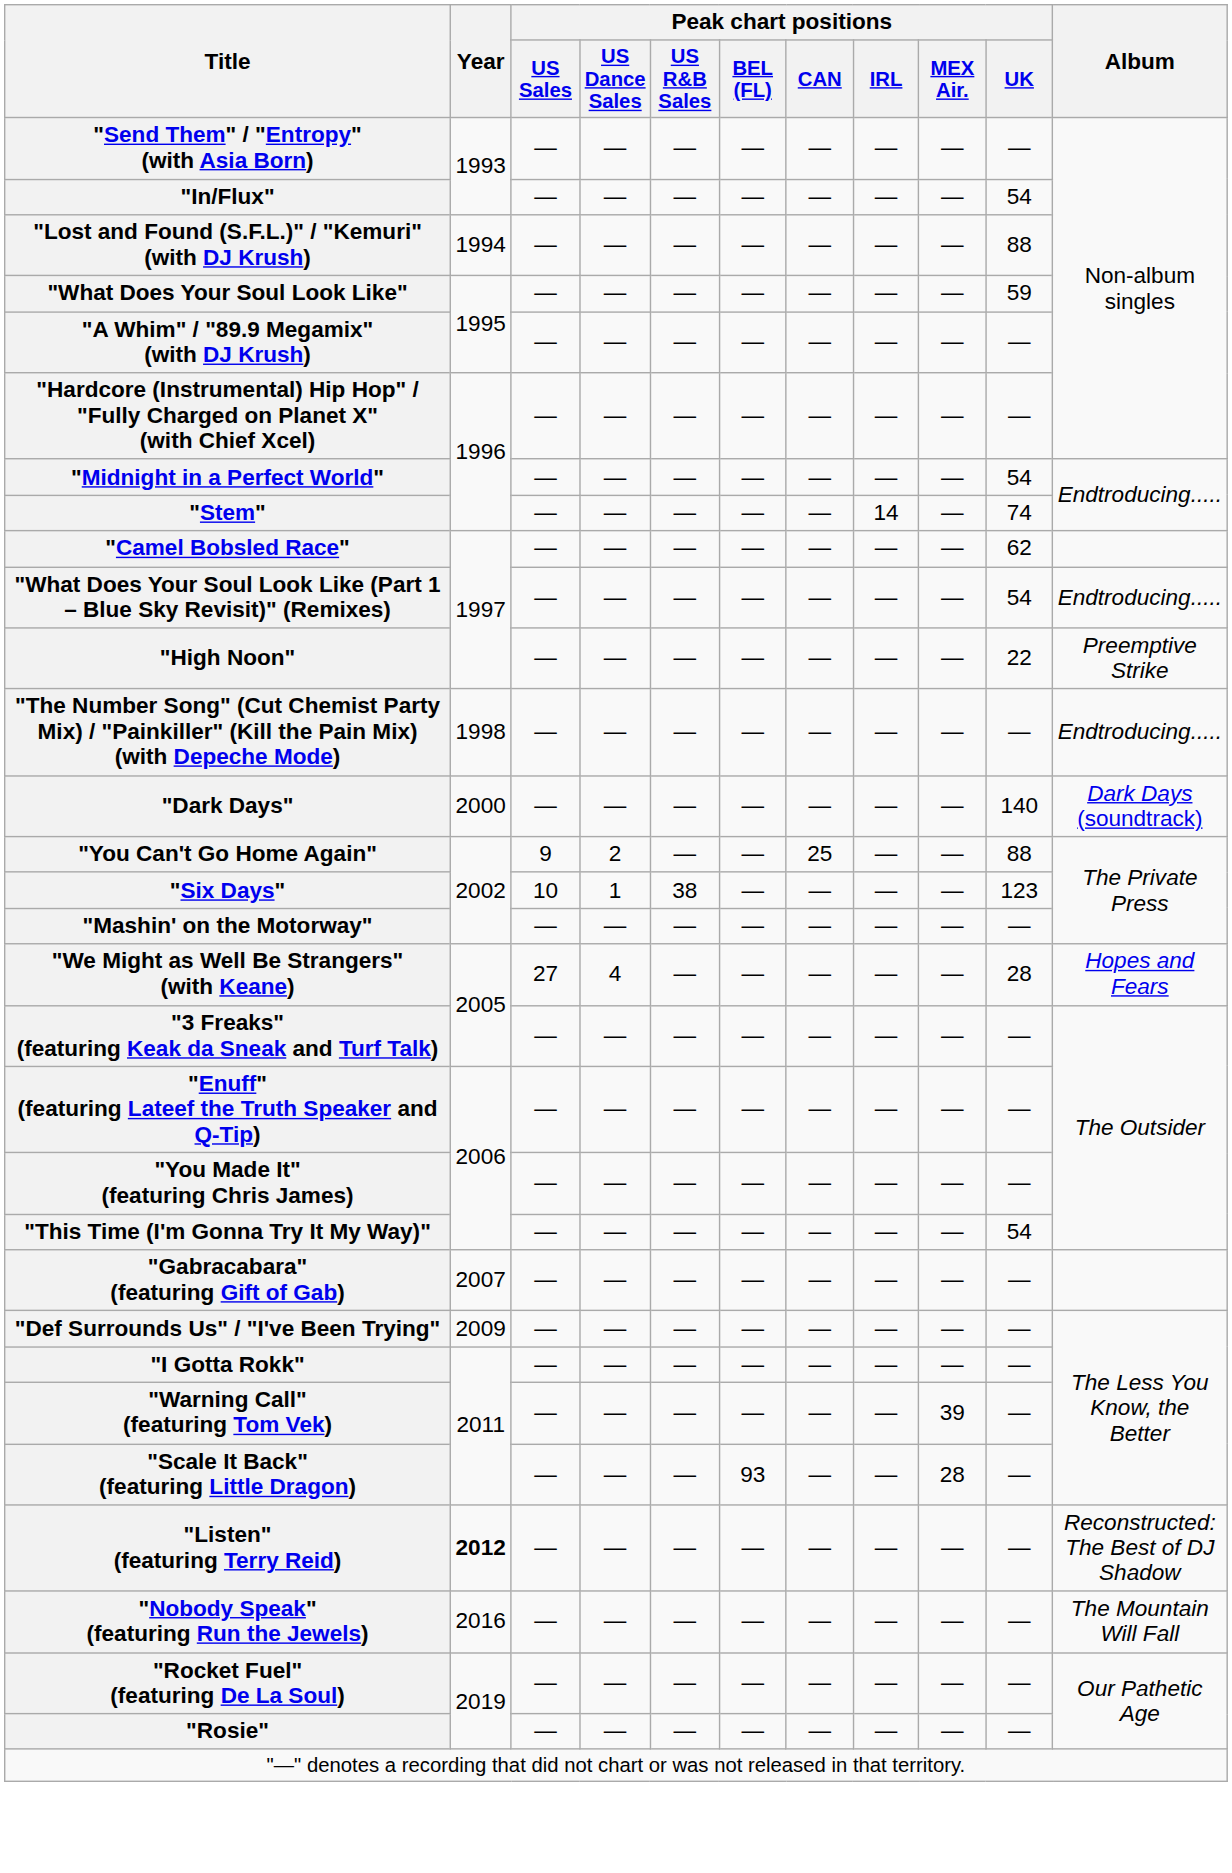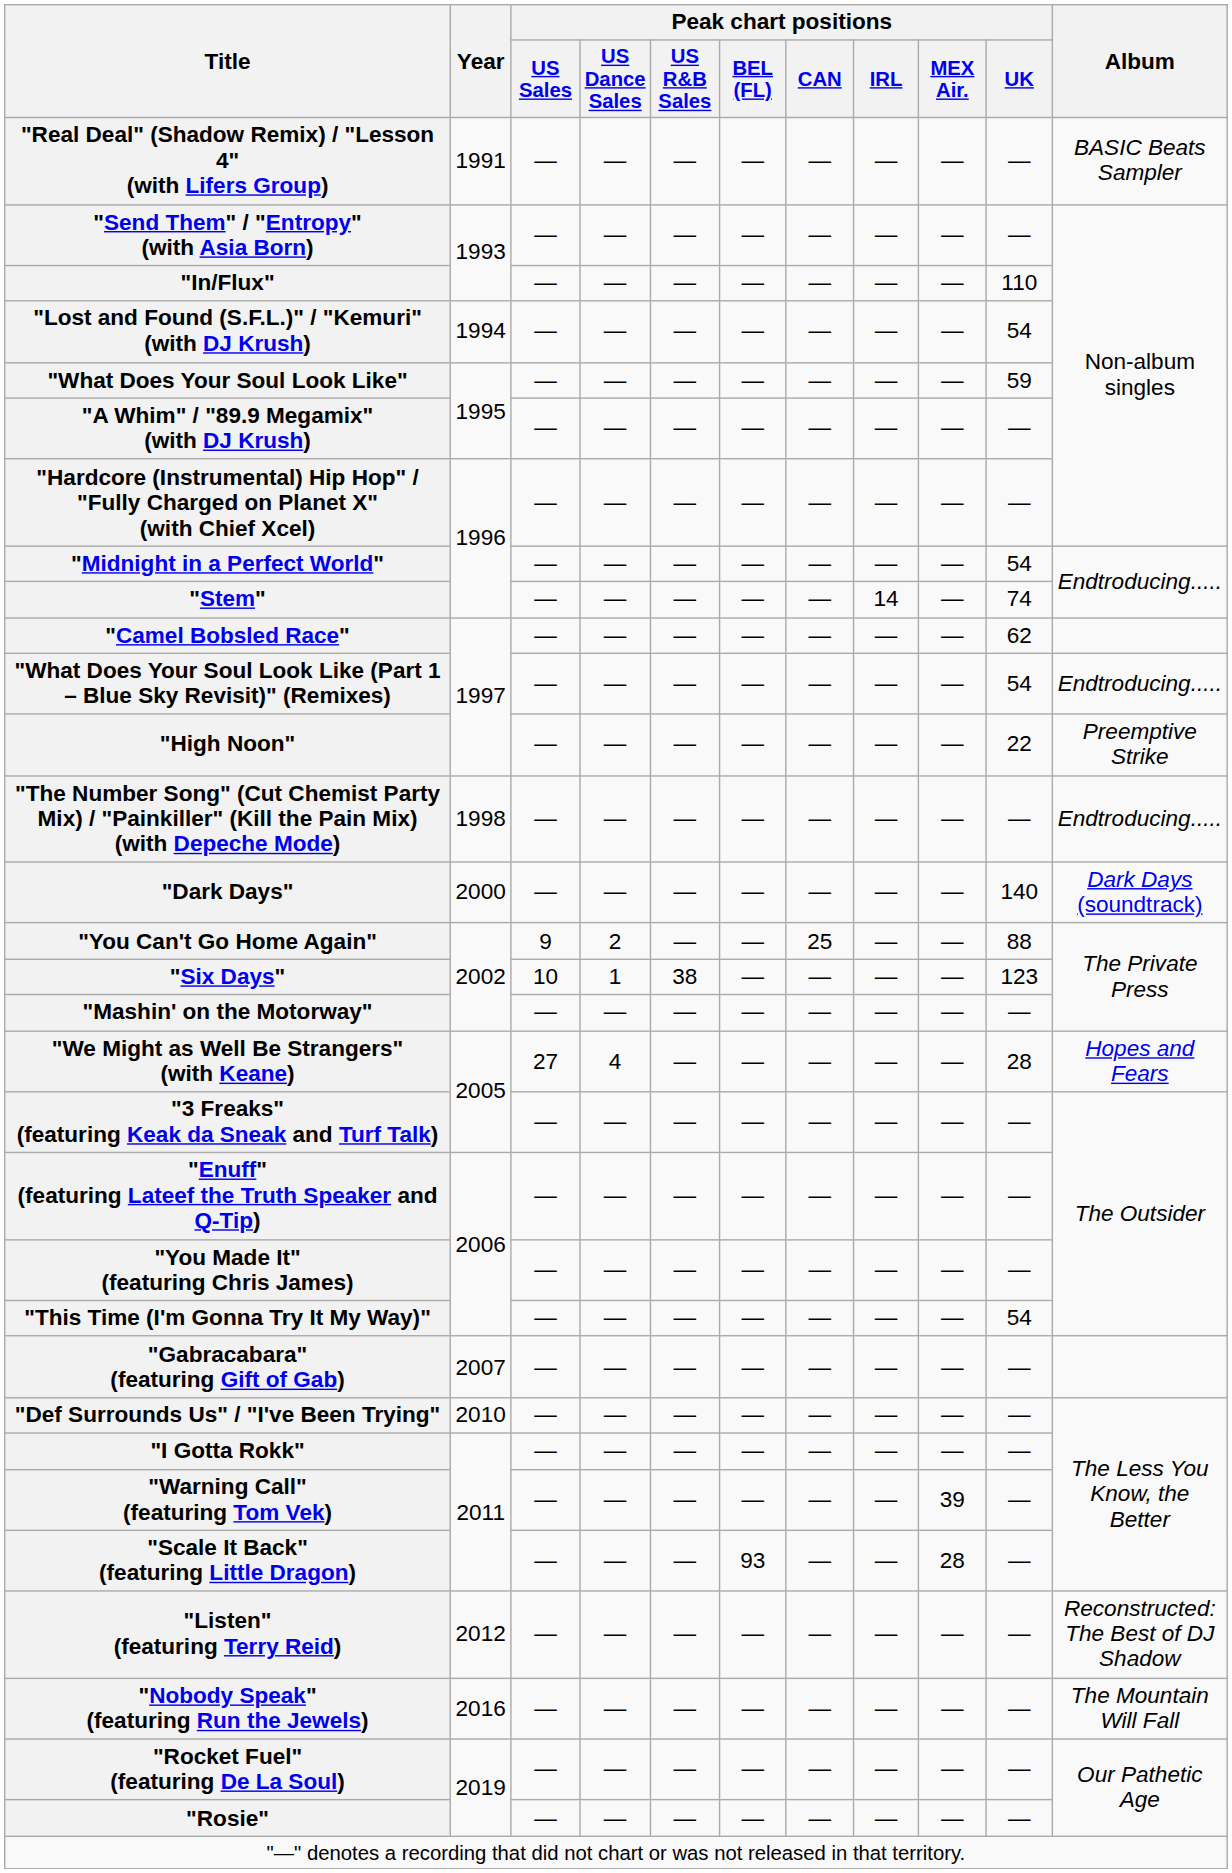+ row: "Real Deal" (Shadow Remix) / "Lesson 4" (with Lifers Group) | 1991 | — | — | — | — | — | — | — | — | BASIC Beats Sampler
"In/Flux" | Peak chart positions / UK: 54 -> 110
"Lost and Found (S.F.L.)" / "Kemuri" (with DJ Krush) | Peak chart positions / UK: 88 -> 54
"Def Surrounds Us" / "I've Been Trying" | Year: 2009 -> 2010
"Listen" (featuring Terry Reid) | Year: bold -> normal
